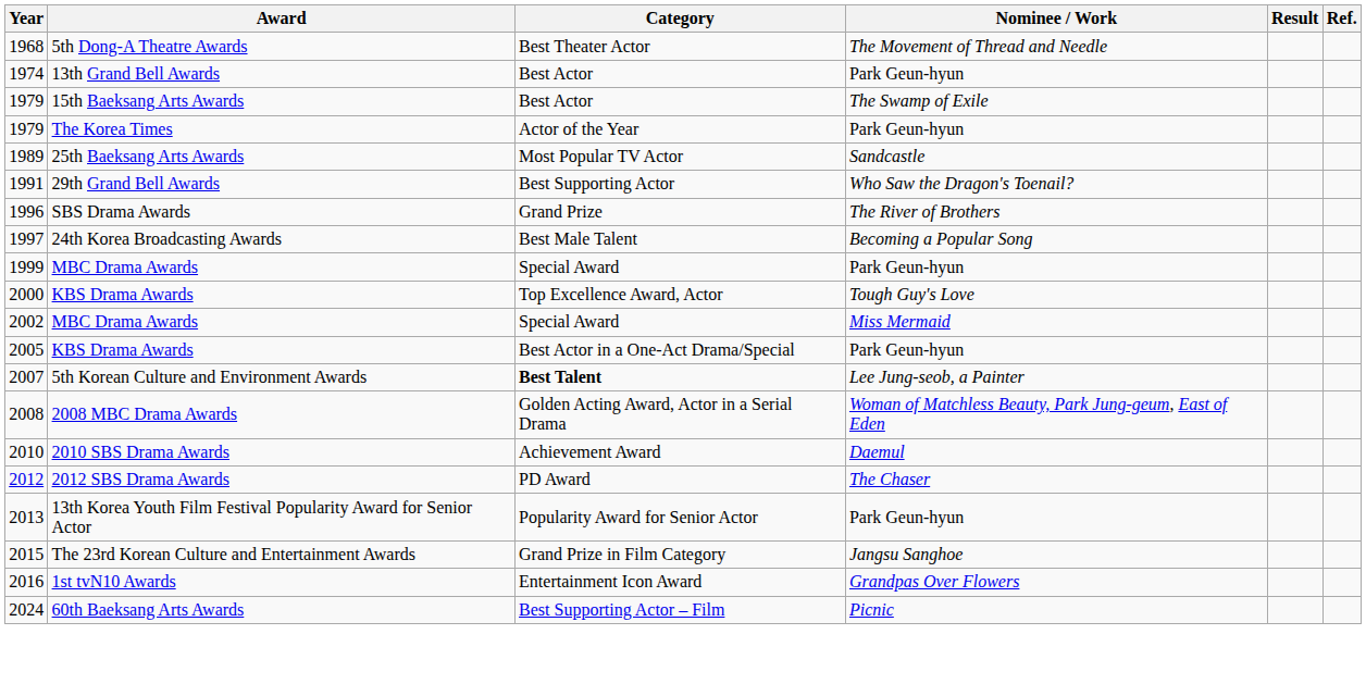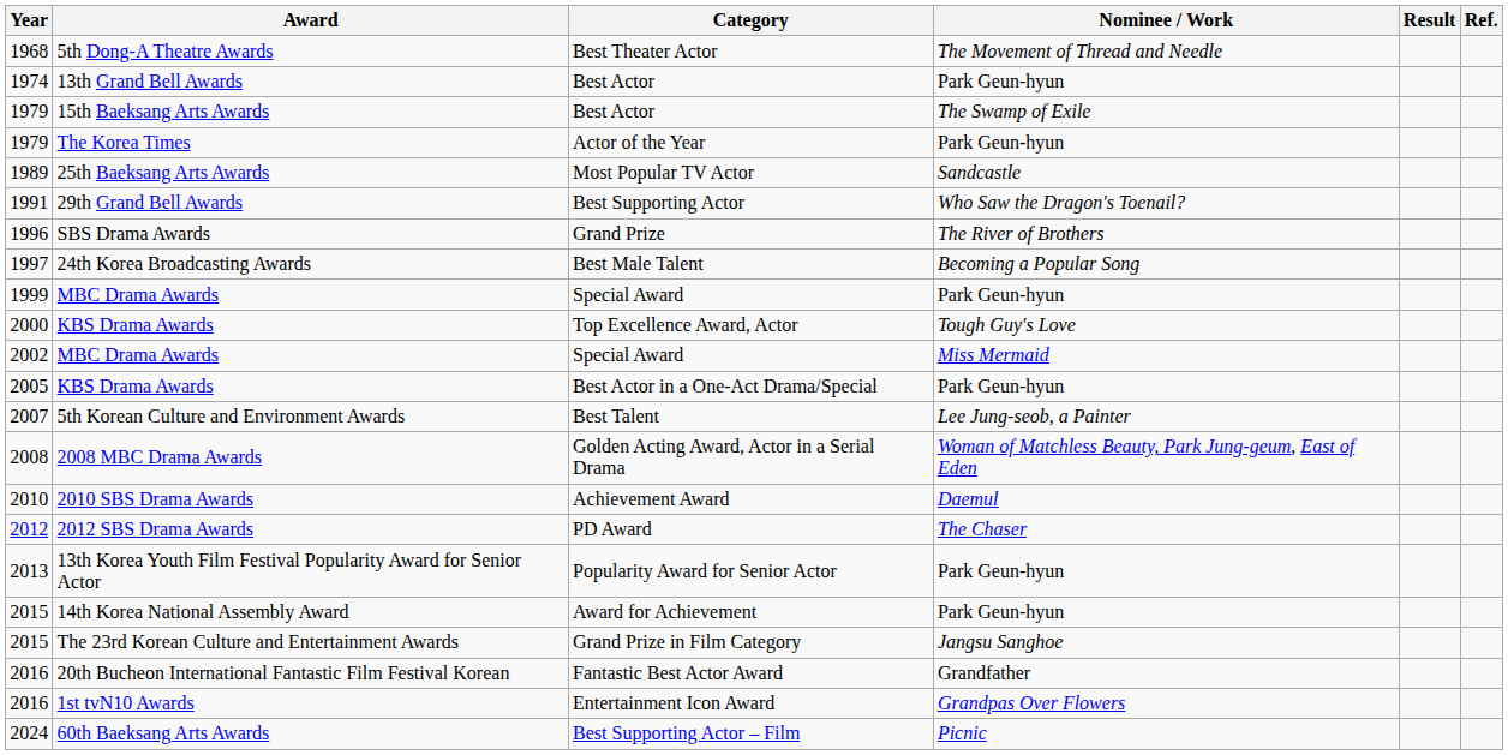5th Korean Culture and Environment Awards | Category: bold -> normal
+ row: 2015 | 14th Korea National Assembly Award | Award for Achievement | Park Geun-hyun
+ row: 2016 | 20th Bucheon International Fantastic Film Festival Korean | Fantastic Best Actor Award | Grandfather
